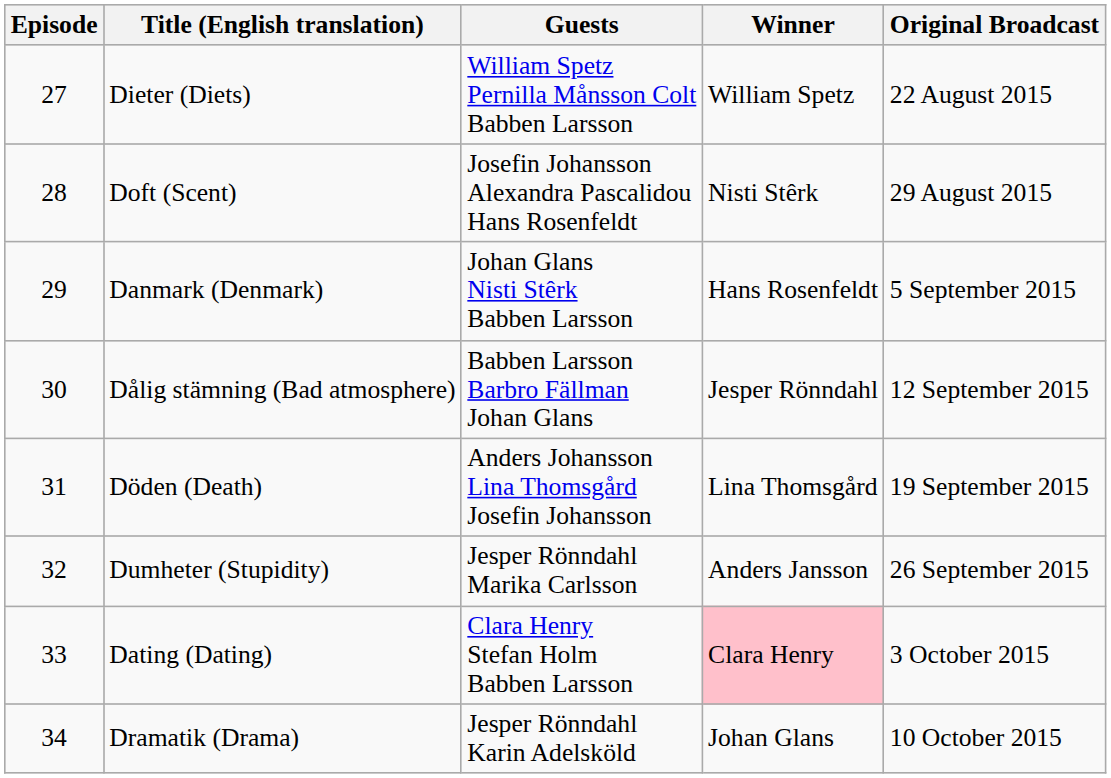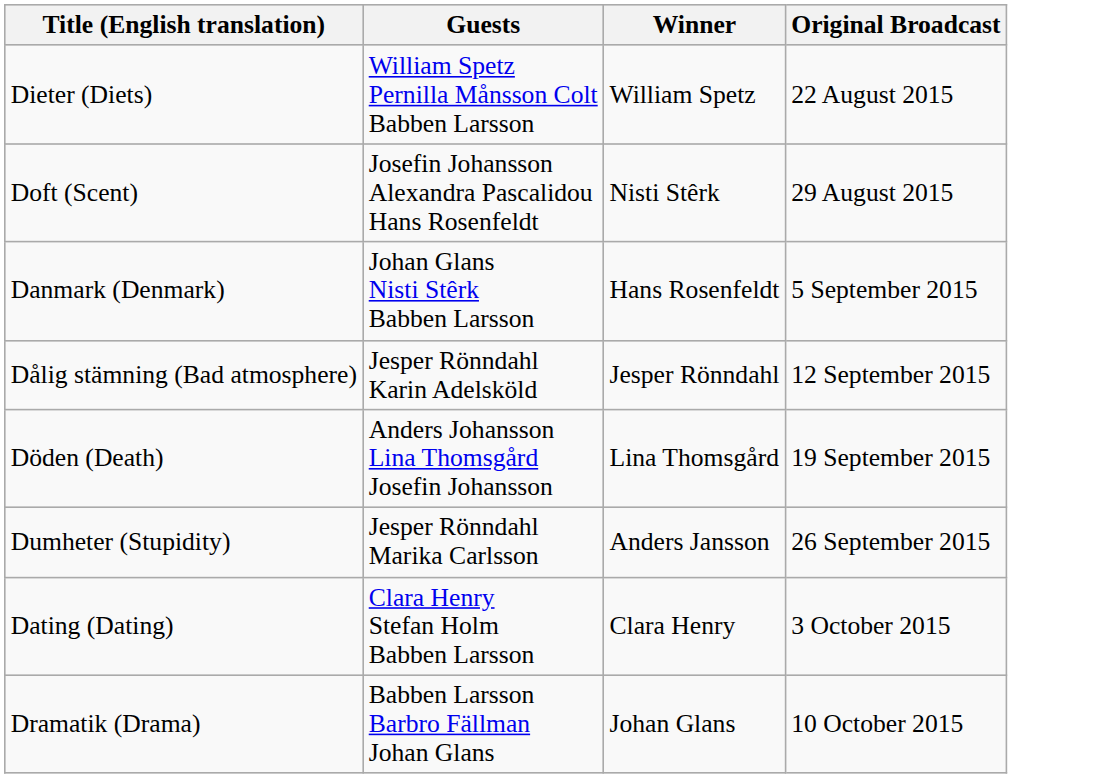- column: Episode | 27 | 28 | 29 | 30 | 31 | 32 | 33 | 34
Dålig stämning (Bad atmosphere) | Guests: Babben Larsson Barbro Fällman Johan Glans -> Jesper Rönndahl Karin Adelsköld
Dating (Dating) | Winner: pink background -> no background
Dramatik (Drama) | Guests: Jesper Rönndahl Karin Adelsköld -> Babben Larsson Barbro Fällman Johan Glans
